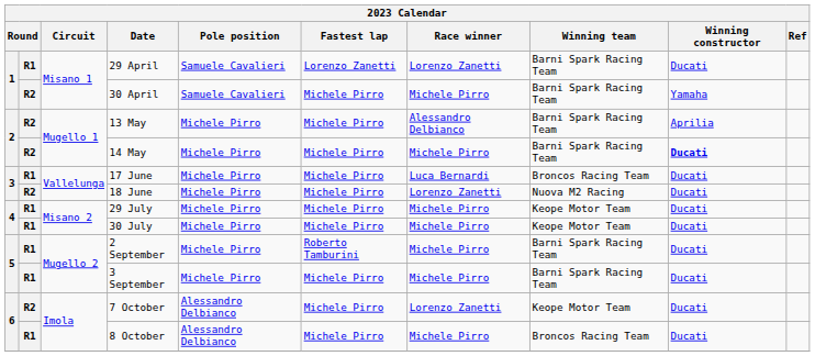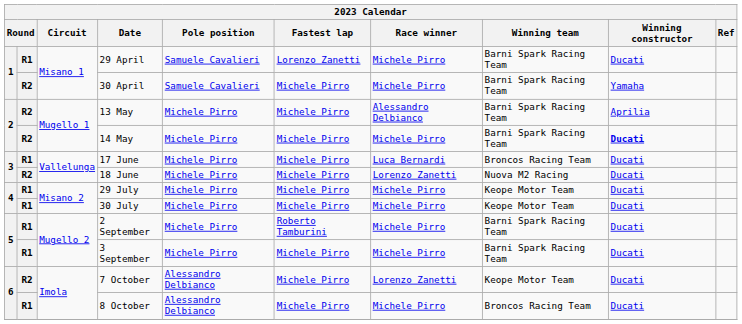29 April | Race winner: Lorenzo Zanetti -> Michele Pirro
